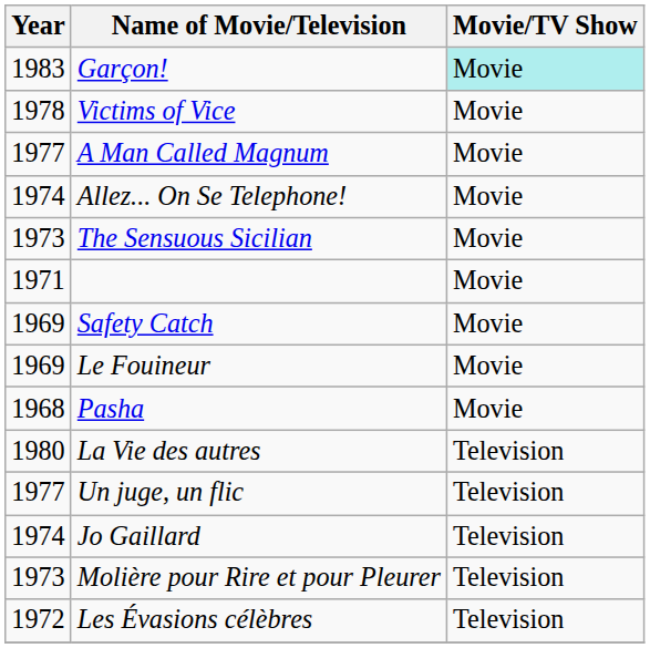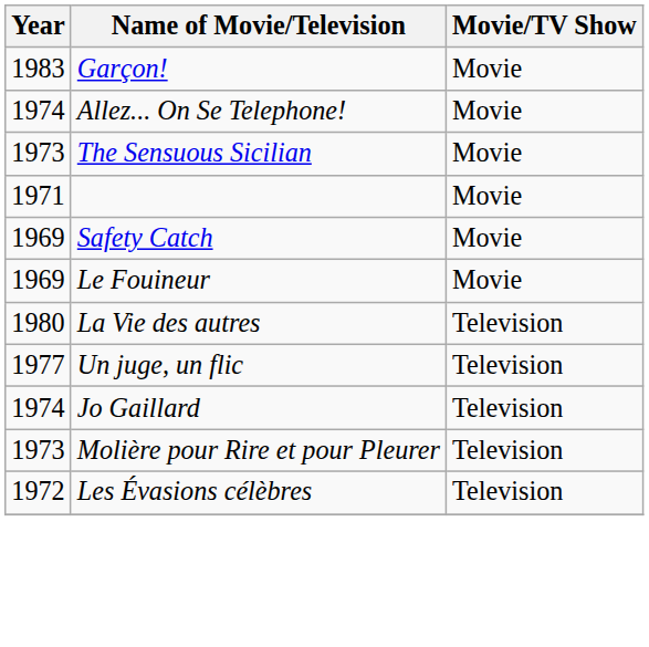Garçon! | Movie/TV Show: paleturquoise background -> no background
- row: 1978 | Victims of Vice | Movie
- row: 1977 | A Man Called Magnum | Movie
- row: 1968 | Pasha | Movie
